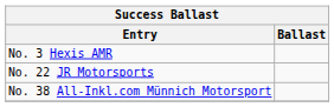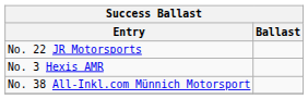rows swapped: No. 3 Hexis AMR <-> No. 22 JR Motorsports
